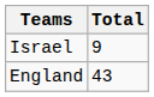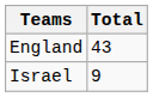rows swapped: Israel <-> England
